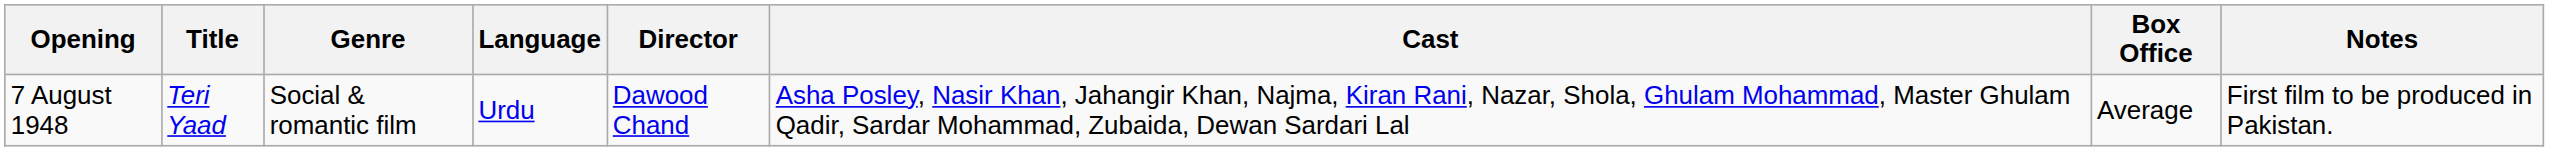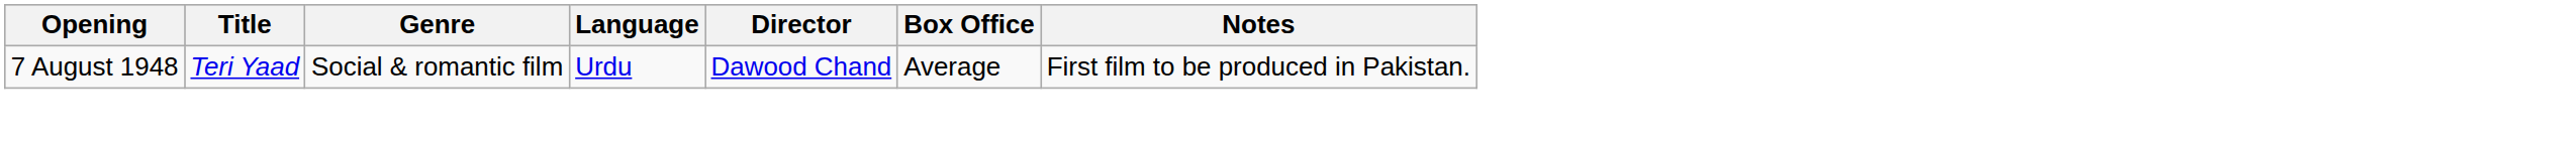- column: Cast | Asha Posley, Nasir Khan, Jahangir Khan, Najma, Kiran Rani, Nazar, Shola, Ghulam Mohammad, Master Ghulam Qadir, Sardar Mohammad, Zubaida, Dewan Sardari Lal
